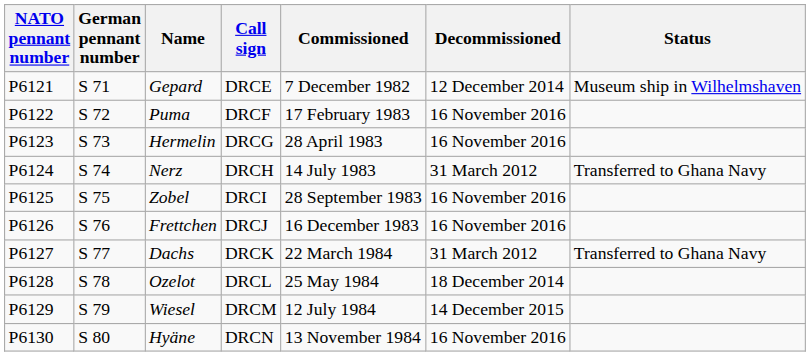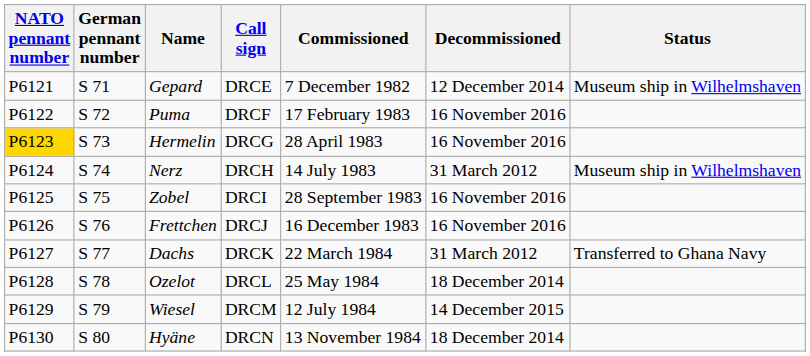Hermelin | NATO pennant number: no background -> gold background
Nerz | Status: Transferred to Ghana Navy -> Museum ship in Wilhelmshaven
Hyäne | Decommissioned: 16 November 2016 -> 18 December 2014
